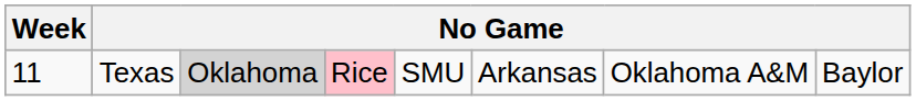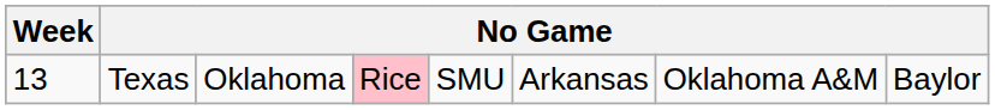Texas | Week: 11 -> 13
Texas | column 3: lightgrey background -> no background
